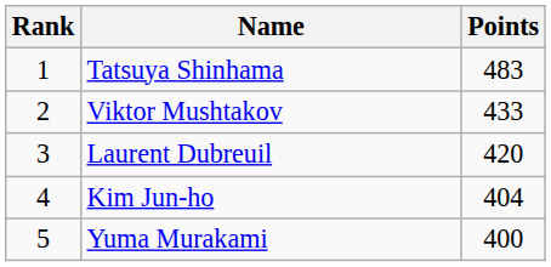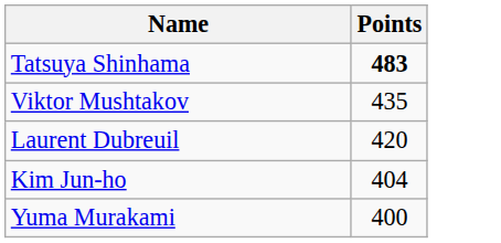- column: Rank | 1 | 2 | 3 | 4 | 5
Tatsuya Shinhama | Points: normal -> bold
Viktor Mushtakov | Points: 433 -> 435
